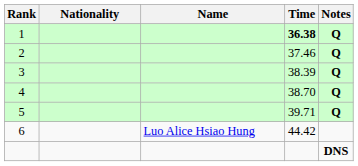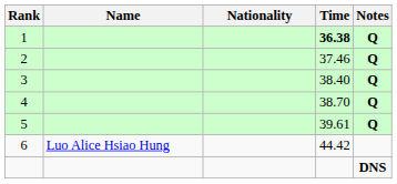columns swapped: Name <-> Nationality
3 | Time: 38.39 -> 38.40
5 | Time: 39.71 -> 39.61
